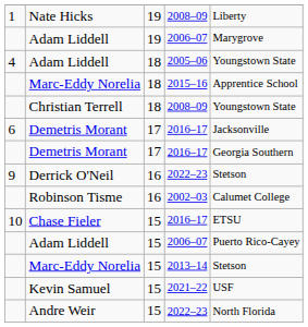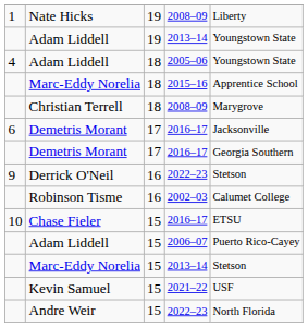Adam Liddell / 19 | column 4: 2006–07 -> 2013–14
Adam Liddell / 19 | column 5: Marygrove -> Youngstown State
Christian Terrell | column 5: Youngstown State -> Marygrove
